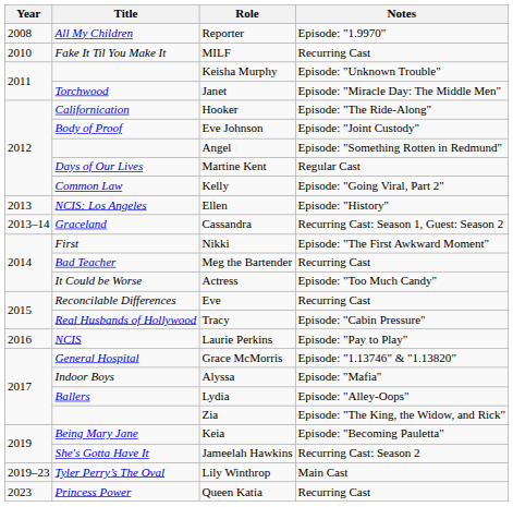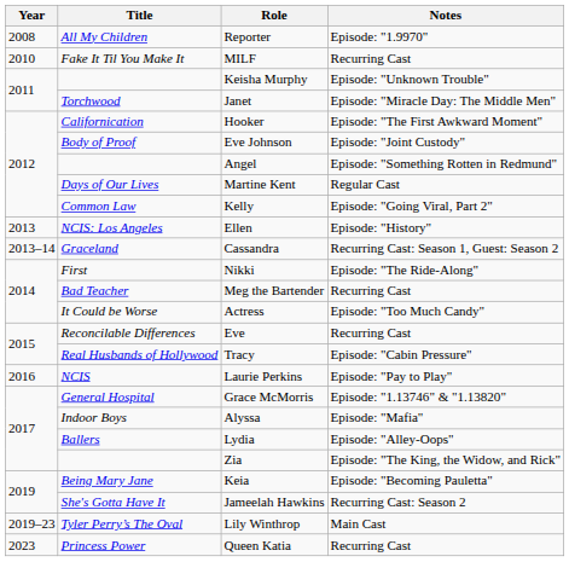Hooker | Notes: Episode: "The Ride-Along" -> Episode: "The First Awkward Moment"
Nikki | Notes: Episode: "The First Awkward Moment" -> Episode: "The Ride-Along"
